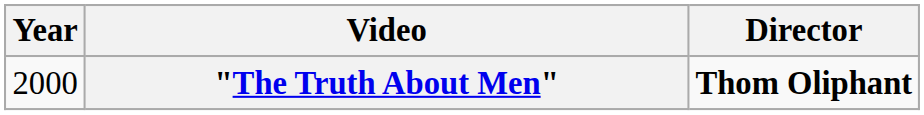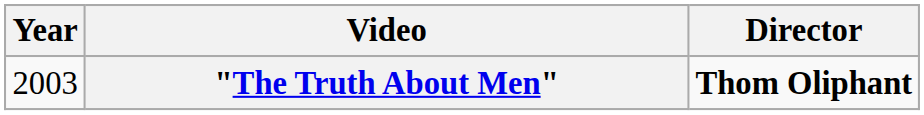"The Truth About Men" | Year: 2000 -> 2003
